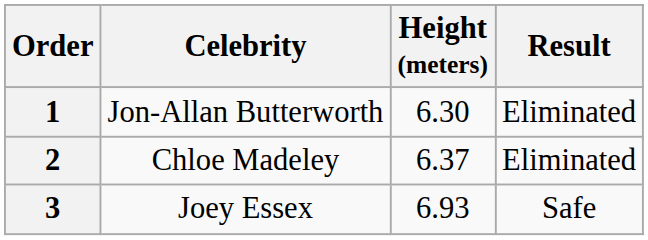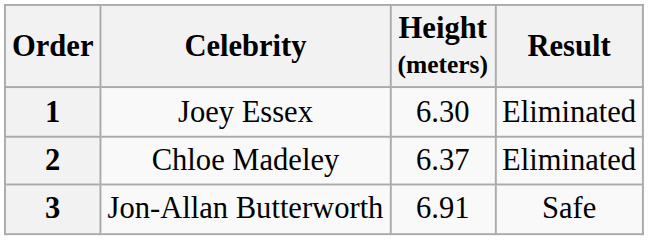1 | Celebrity: Jon-Allan Butterworth -> Joey Essex
3 | Celebrity: Joey Essex -> Jon-Allan Butterworth
3 | Height (meters): 6.93 -> 6.91
